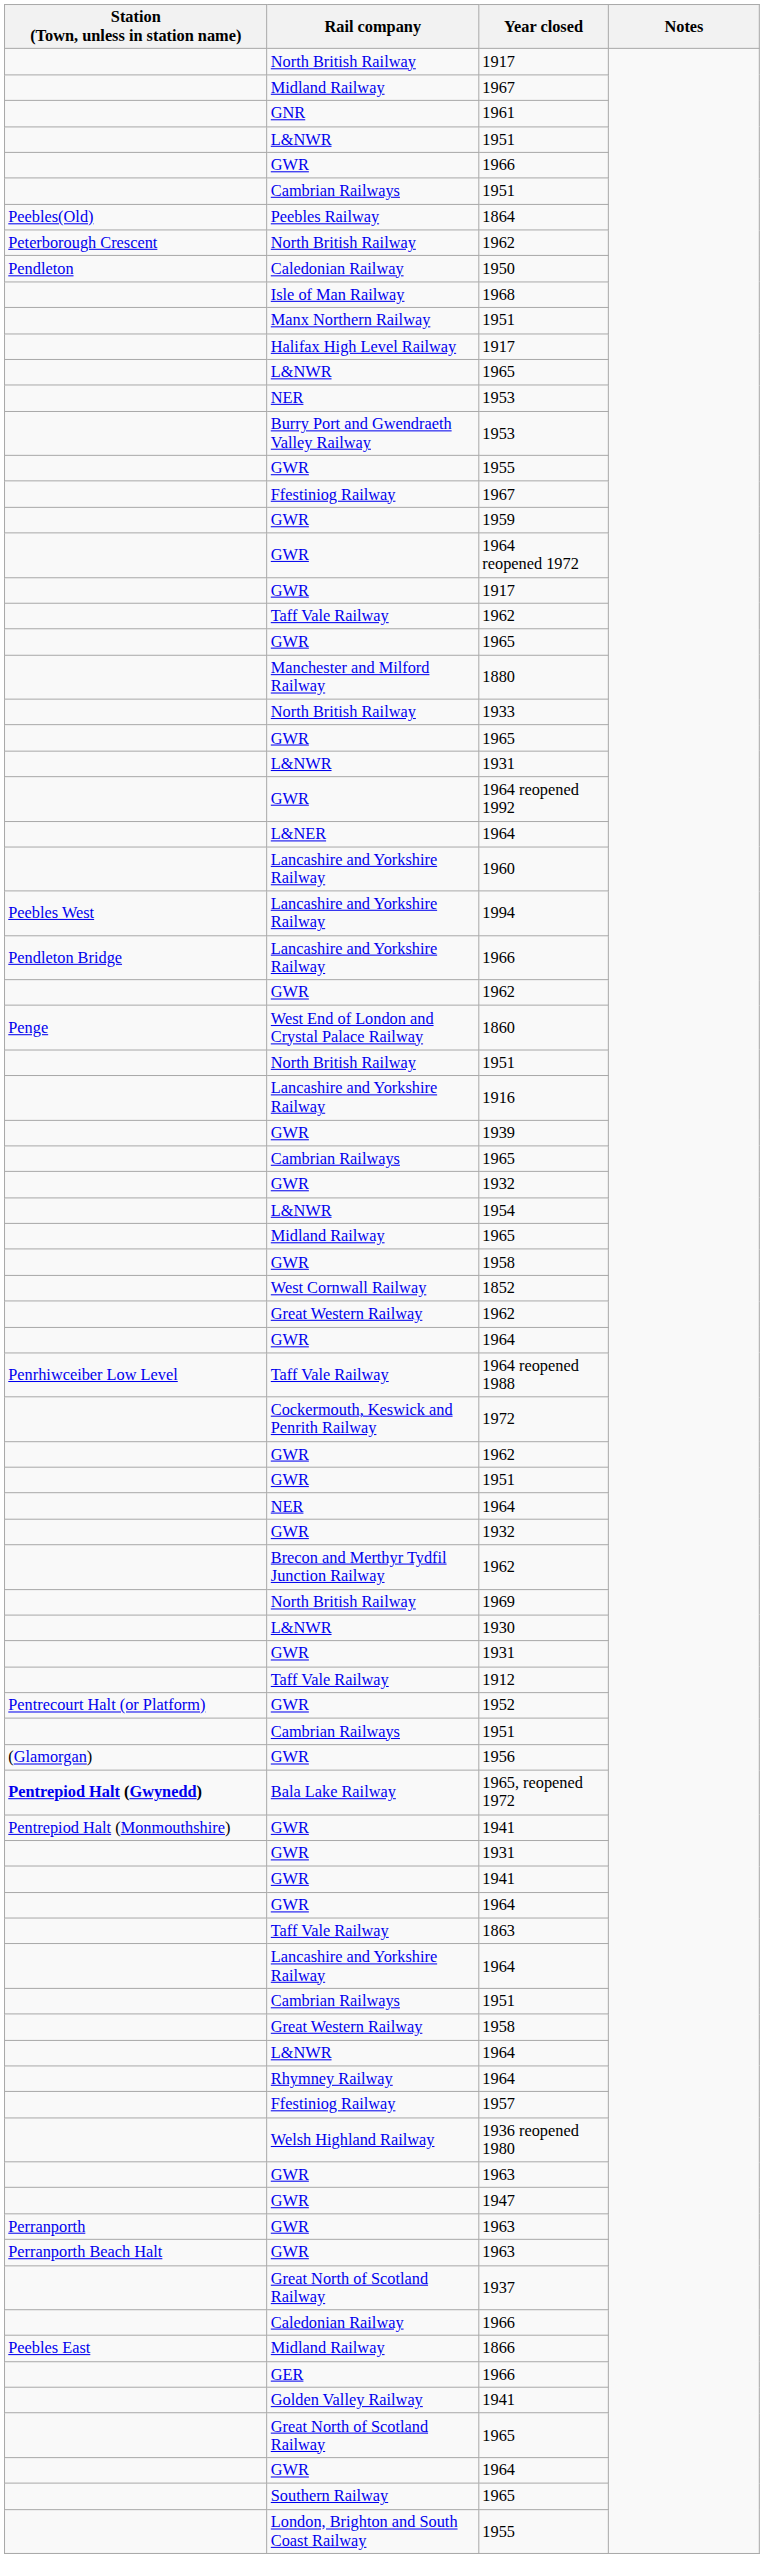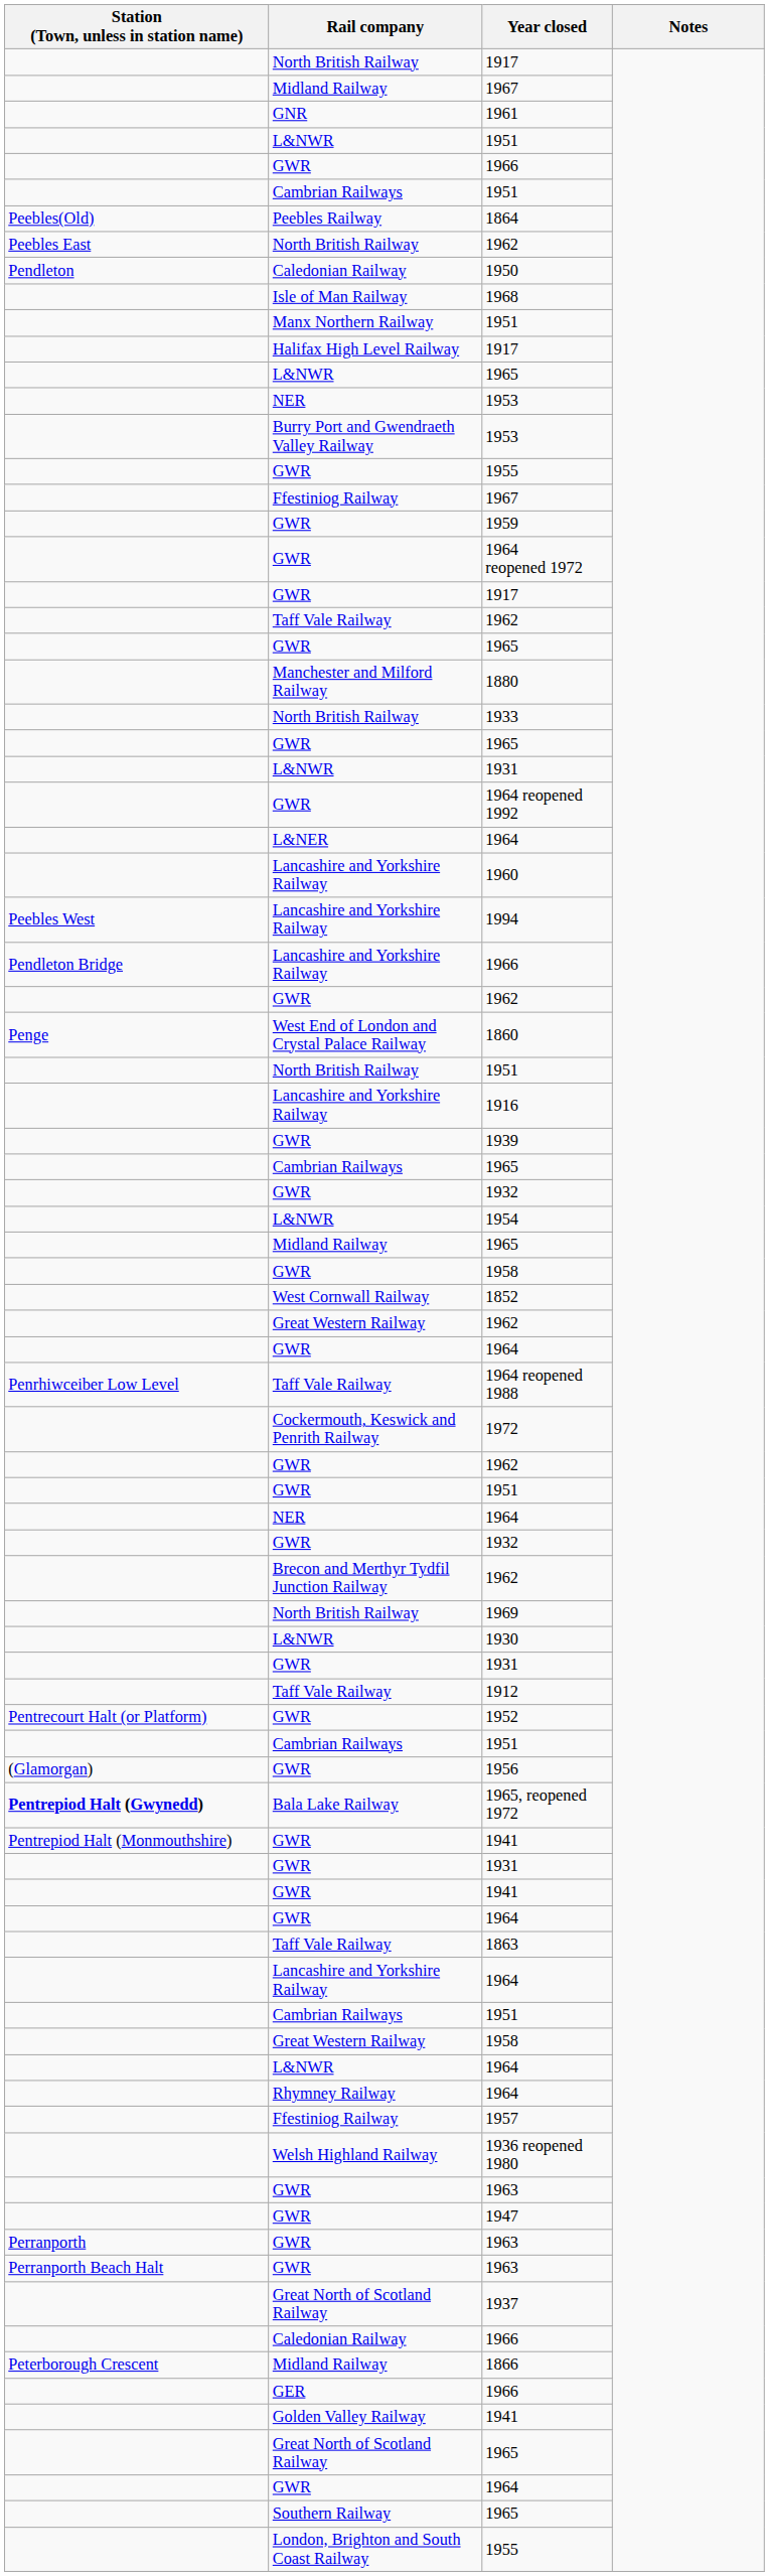North British Railway / 1962 | Station (Town, unless in station name): Peterborough Crescent -> Peebles East
1866 | Station (Town, unless in station name): Peebles East -> Peterborough Crescent
